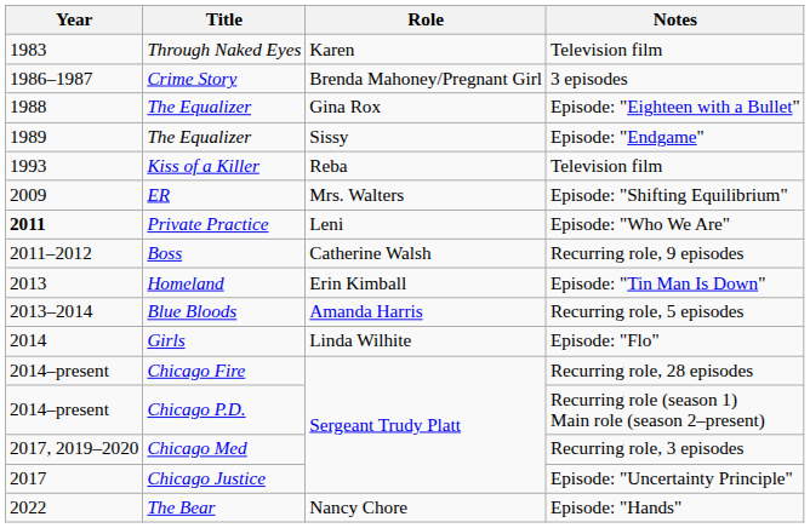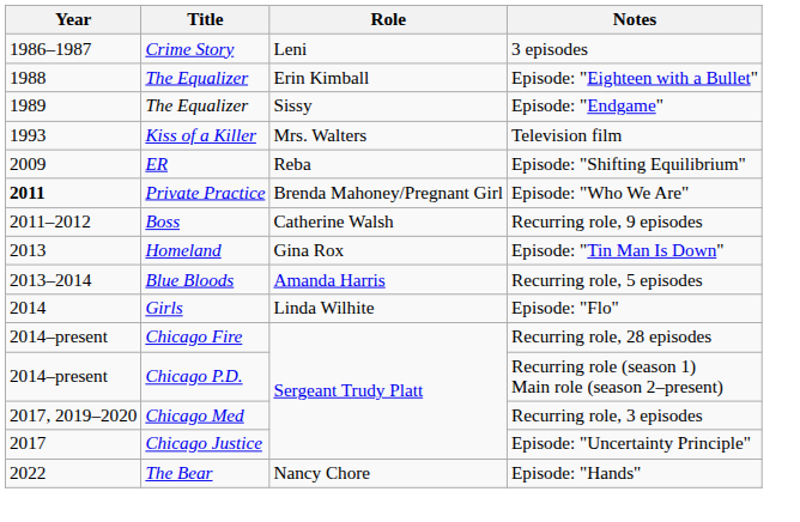- row: 1983 | Through Naked Eyes | Karen | Television film
Crime Story | Role: Brenda Mahoney/Pregnant Girl -> Leni
The Equalizer / Episode: "Eighteen with a Bullet" | Role: Gina Rox -> Erin Kimball
Kiss of a Killer | Role: Reba -> Mrs. Walters
ER | Role: Mrs. Walters -> Reba
Private Practice | Role: Leni -> Brenda Mahoney/Pregnant Girl
Homeland | Role: Erin Kimball -> Gina Rox
